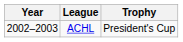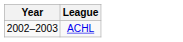- column: Trophy | President's Cup
